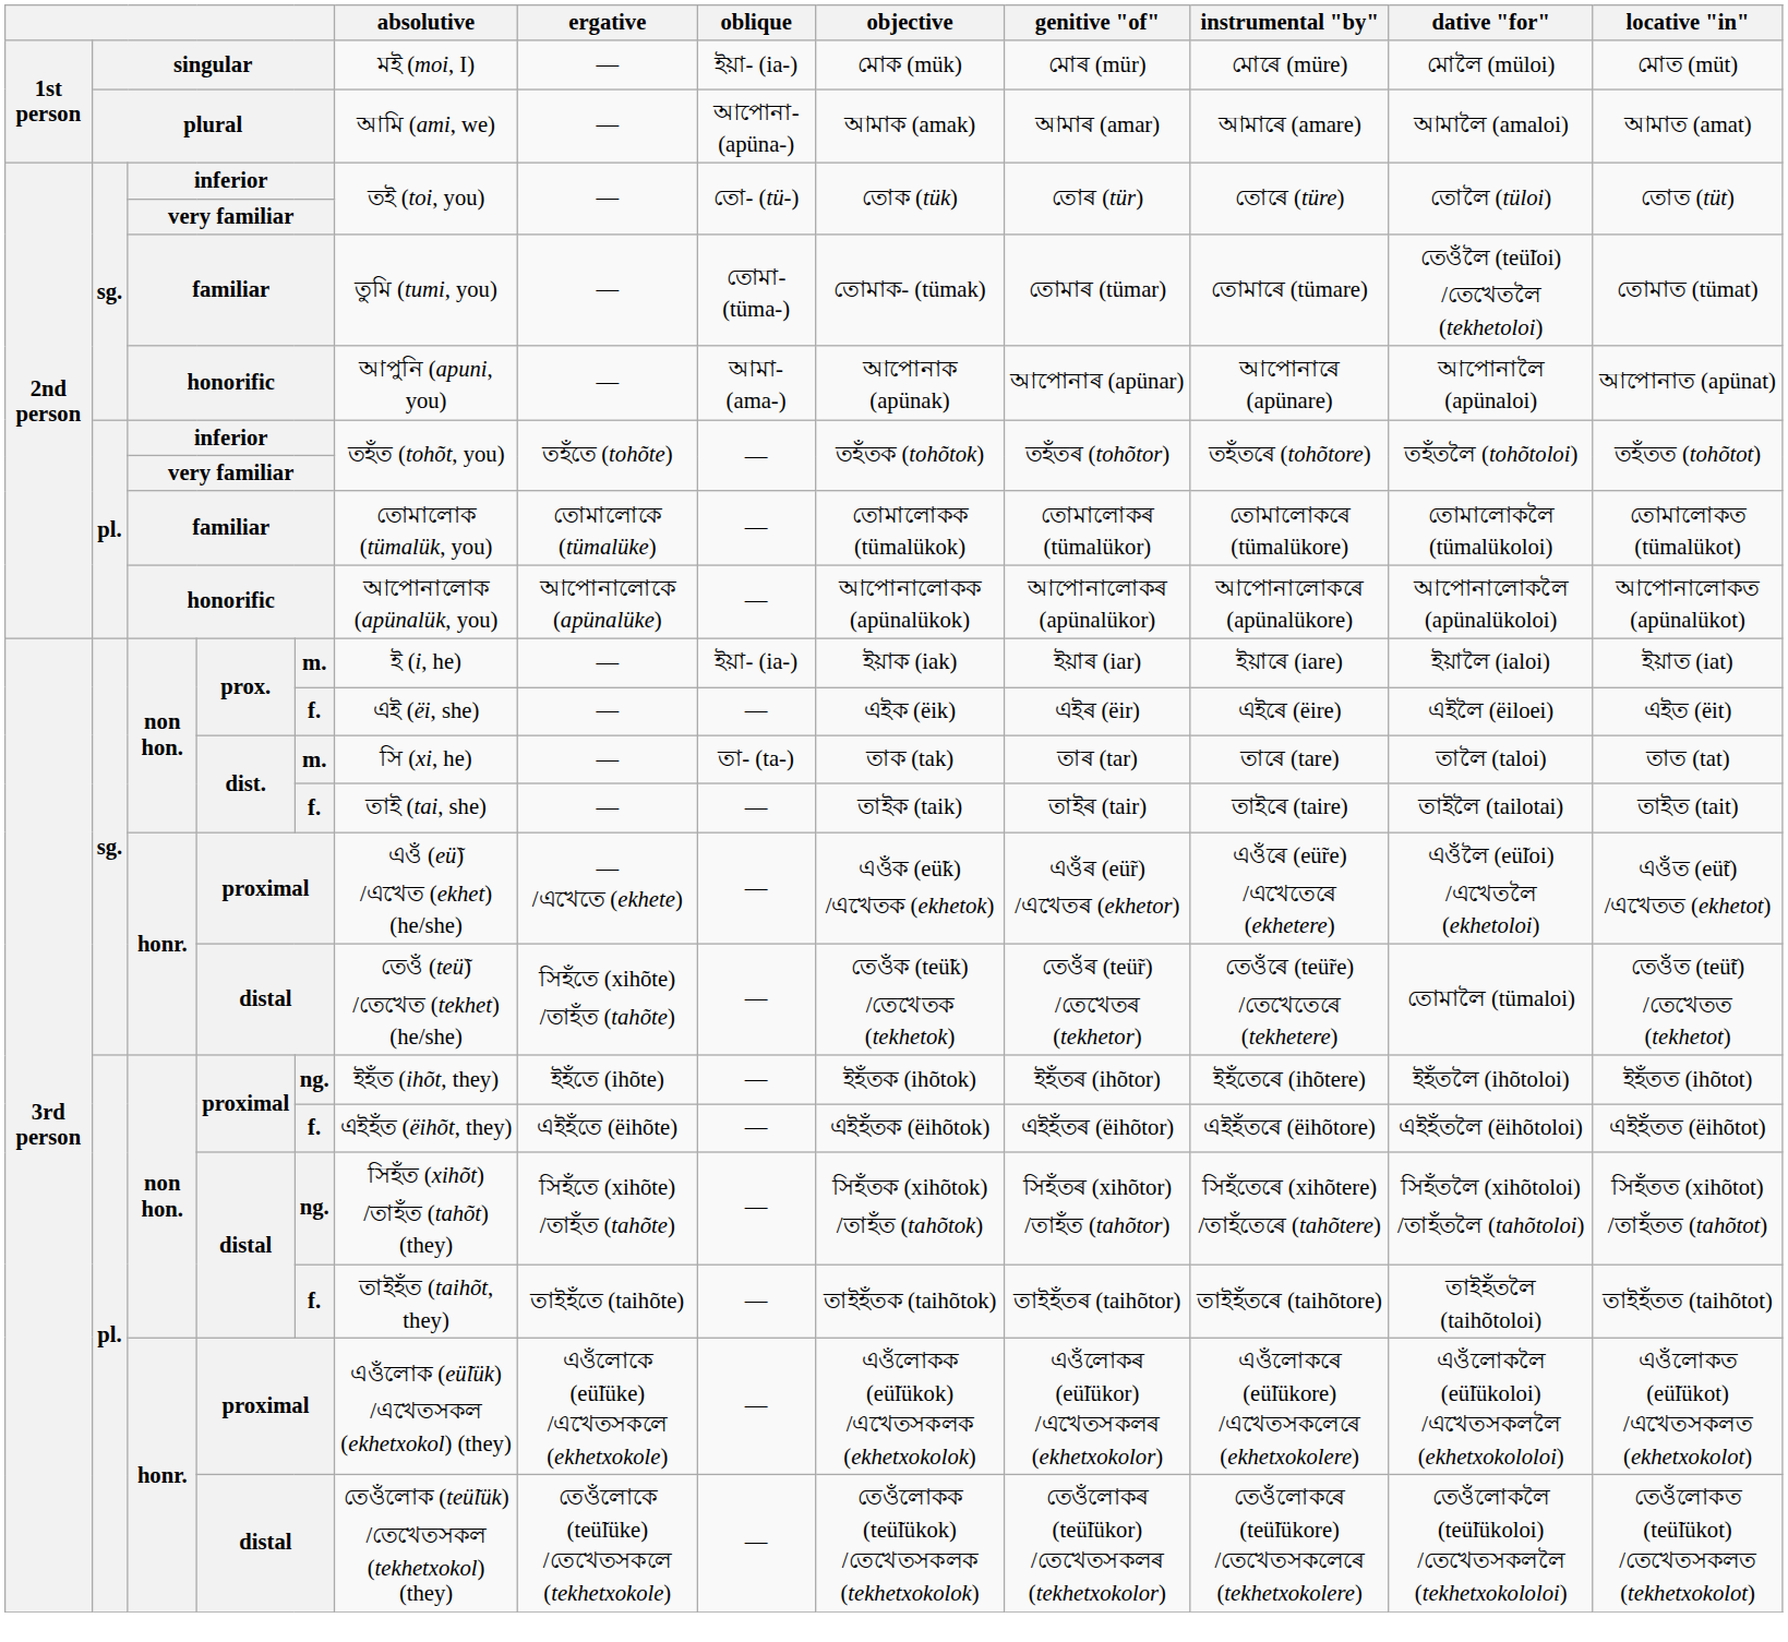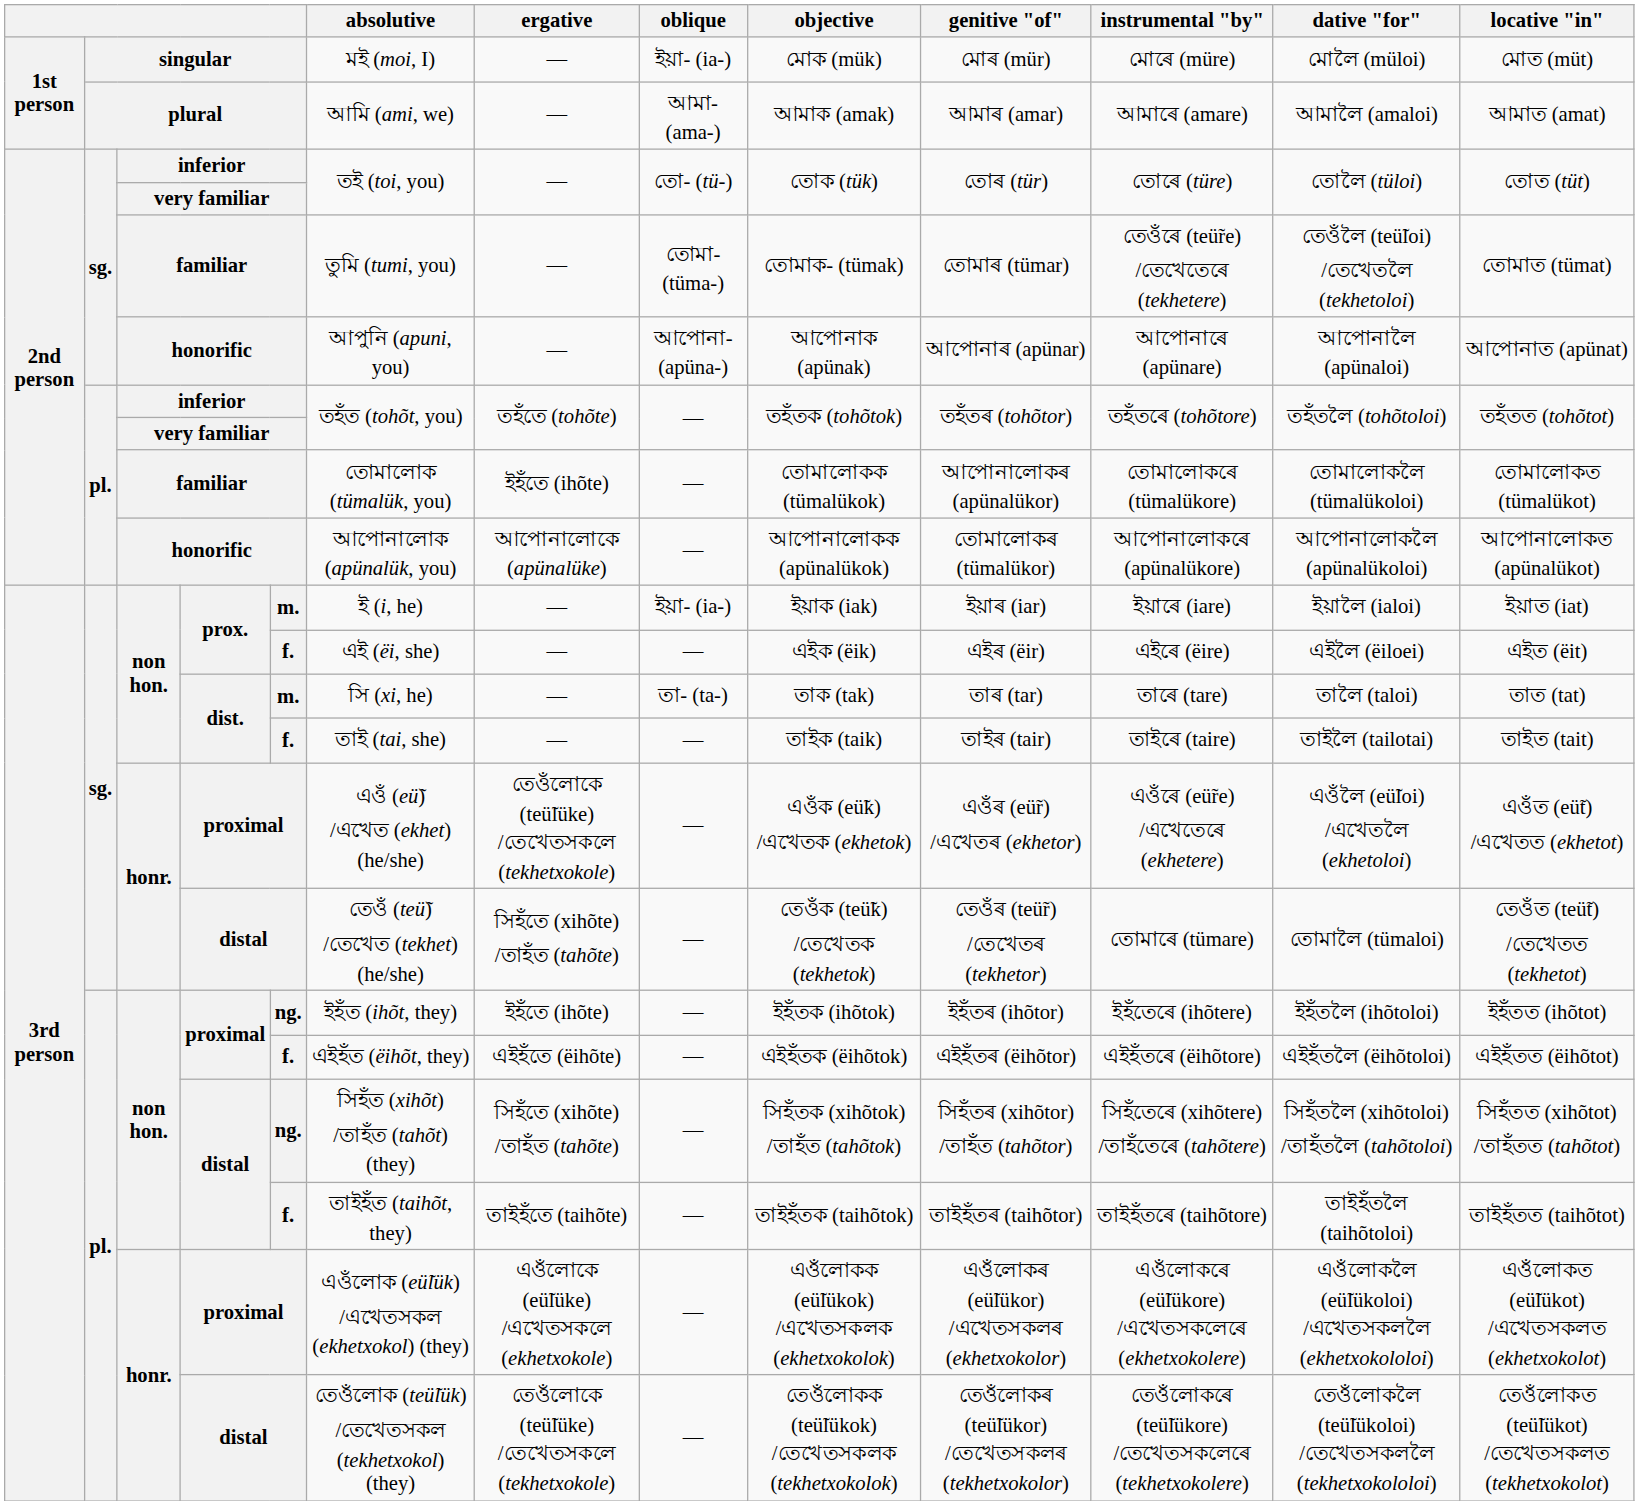plural | oblique: আপোনা- (apüna-) -> আমা- (ama-)
sg. / familiar | instrumental "by": তোমাৰে (tümare) -> তেওঁৰে (teü̃re) /তেখেতেৰে (tekhetere)
sg. / honorific | oblique: আমা- (ama-) -> আপোনা- (apüna-)
pl. / familiar | ergative: তোমালোকে (tümalüke) -> ইহঁতে (ihõte)
pl. / familiar | genitive "of": তোমালোকৰ (tümalükor) -> আপোনালোকৰ (apünalükor)
pl. / honorific | genitive "of": আপোনালোকৰ (apünalükor) -> তোমালোকৰ (tümalükor)
sg. / proximal | ergative: — /এখেতে (ekhete) -> তেওঁলোকে (teü̃lüke) /তেখেতসকলে (tekhetxokole)
sg. / distal | instrumental "by": তেওঁৰে (teü̃re) /তেখেতেৰে (tekhetere) -> তোমাৰে (tümare)
